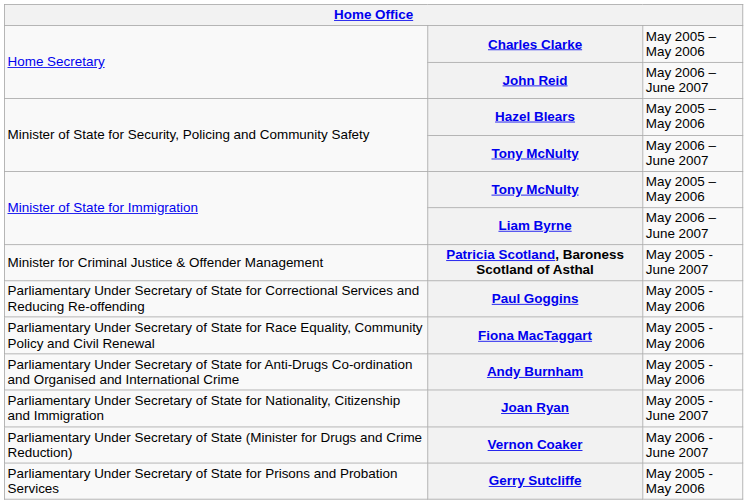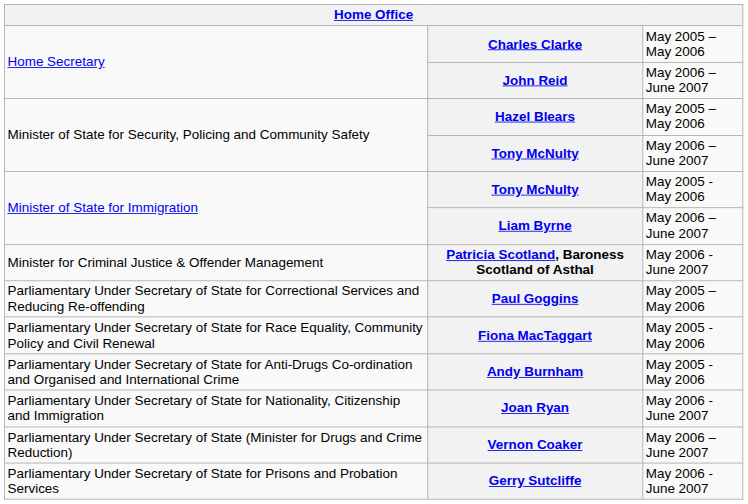Minister of State for Immigration / Tony McNulty | column 3: May 2005 – May 2006 -> May 2005 - May 2006
Patricia Scotland, Baroness Scotland of Asthal | column 3: May 2005 - June 2007 -> May 2006 - June 2007
Paul Goggins | column 3: May 2005 - May 2006 -> May 2005 – May 2006
Joan Ryan | column 3: May 2005 - June 2007 -> May 2006 - June 2007
Vernon Coaker | column 3: May 2006 - June 2007 -> May 2006 – June 2007
Gerry Sutcliffe | column 3: May 2005 - May 2006 -> May 2006 - June 2007
